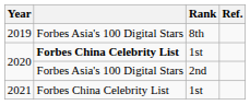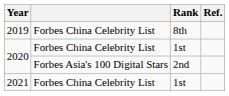2019 | column 2: Forbes Asia's 100 Digital Stars -> Forbes China Celebrity List
2020 / 1st | column 2: bold -> normal
